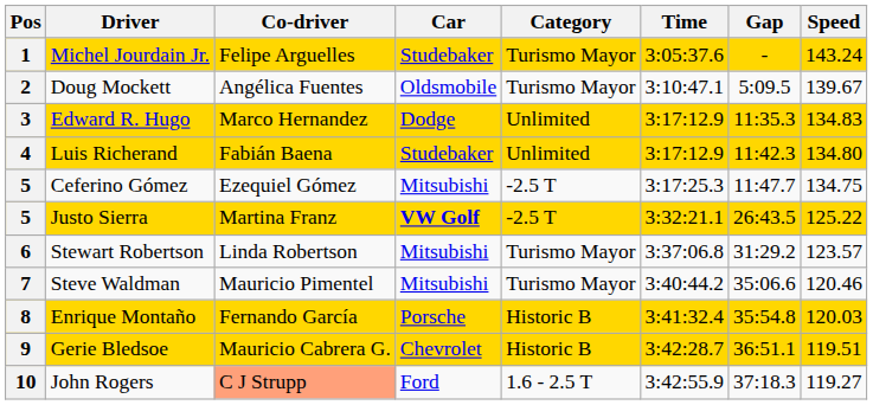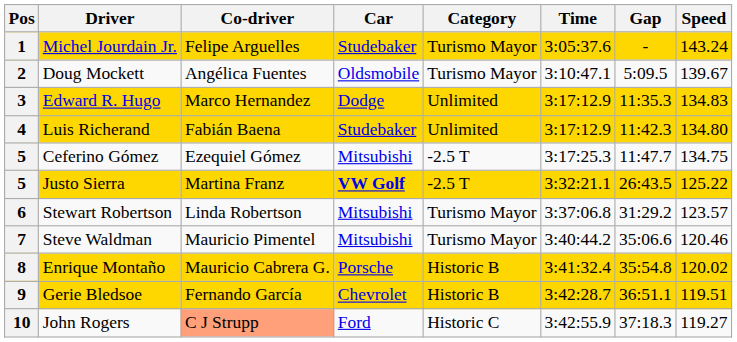8 | Co-driver: Fernando García -> Mauricio Cabrera G.
8 | Speed: 120.03 -> 120.02
9 | Co-driver: Mauricio Cabrera G. -> Fernando García
10 | Category: 1.6 - 2.5 T -> Historic C
